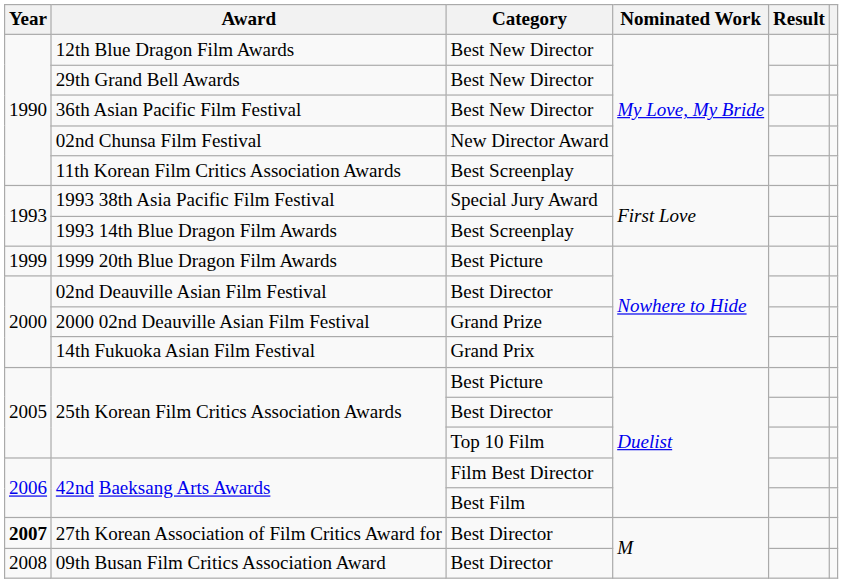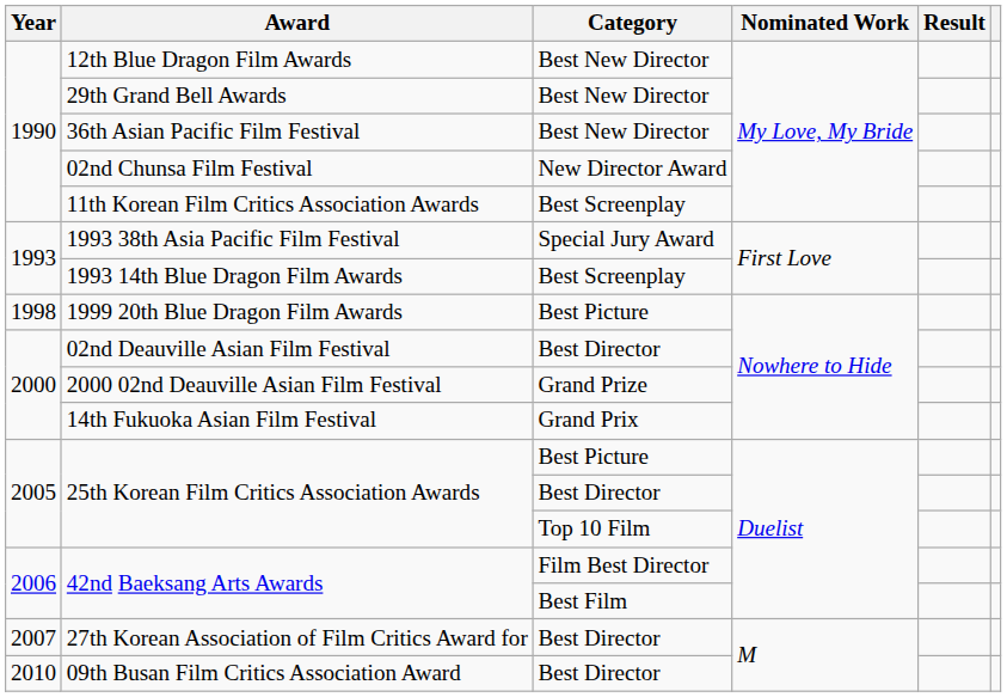1999 20th Blue Dragon Film Awards | Year: 1999 -> 1998
27th Korean Association of Film Critics Award for | Year: bold -> normal
09th Busan Film Critics Association Award | Year: 2008 -> 2010
